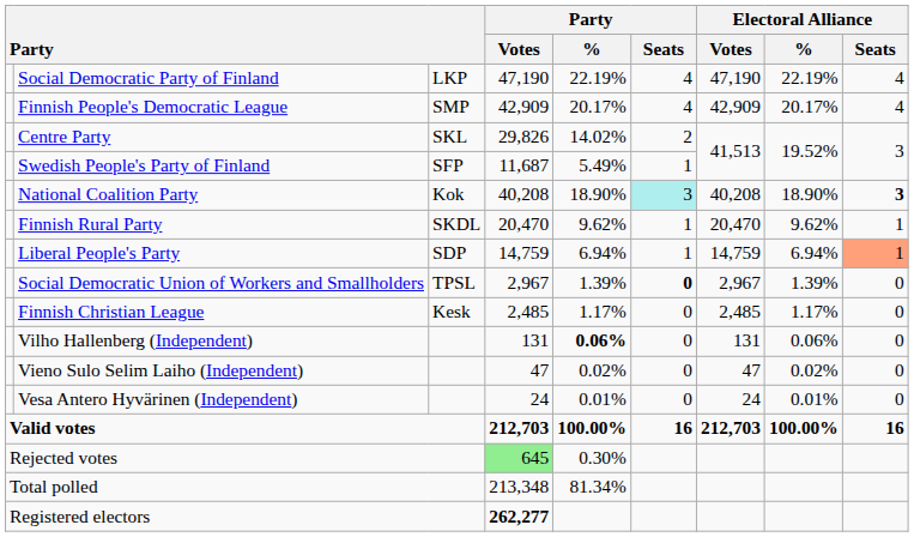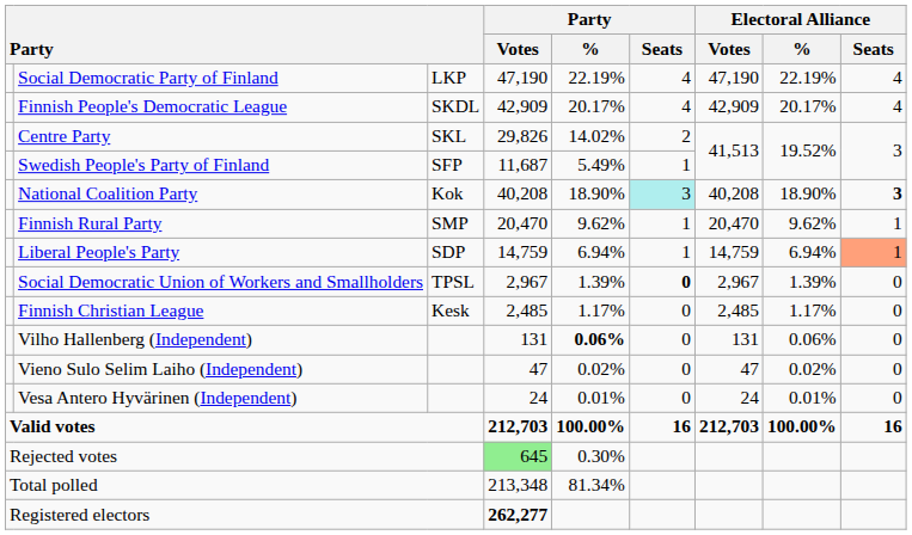Finnish People's Democratic League | column 3: SMP -> SKDL
Finnish Rural Party | column 3: SKDL -> SMP
